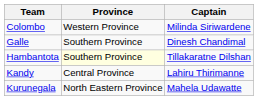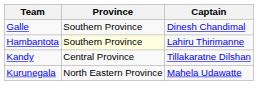- row: Colombo | Western Province | Milinda Siriwardene
Hambantota | Captain: Tillakaratne Dilshan -> Lahiru Thirimanne
Kandy | Captain: Lahiru Thirimanne -> Tillakaratne Dilshan
